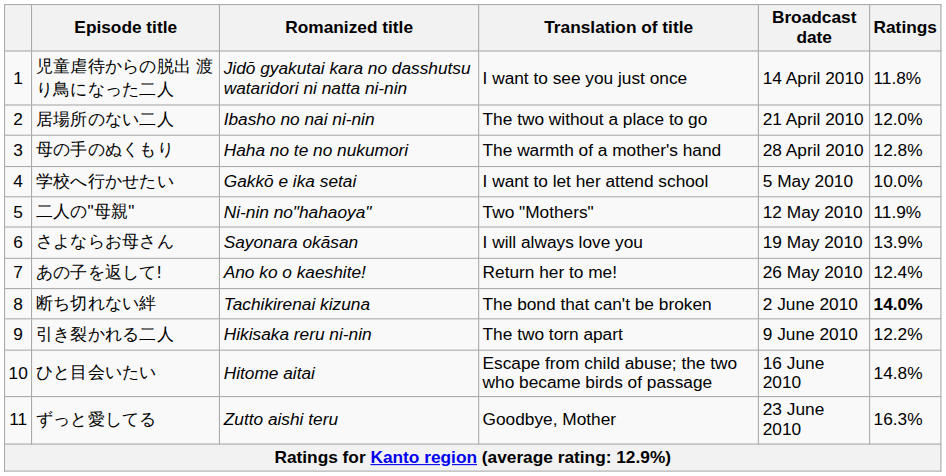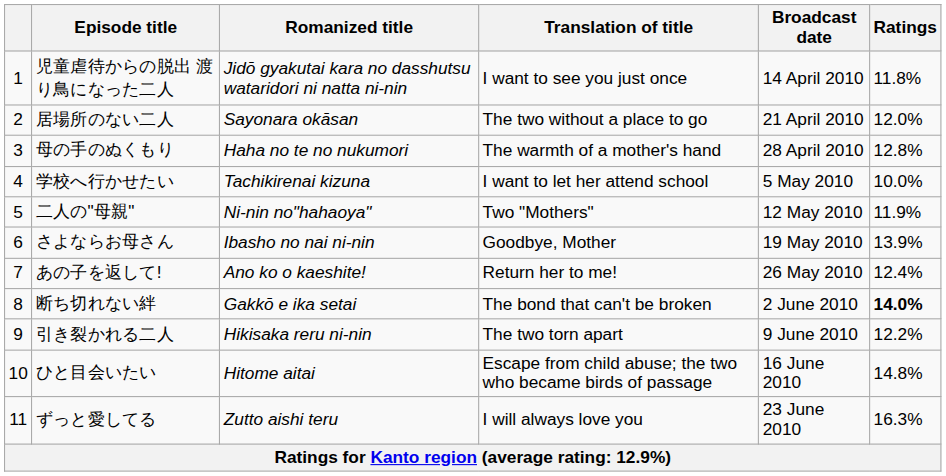居場所のない二人 | Romanized title: Ibasho no nai ni-nin -> Sayonara okāsan
学校へ行かせたい | Romanized title: Gakkō e ika setai -> Tachikirenai kizuna
さよならお母さん | Romanized title: Sayonara okāsan -> Ibasho no nai ni-nin
さよならお母さん | Translation of title: I will always love you -> Goodbye, Mother
断ち切れない絆 | Romanized title: Tachikirenai kizuna -> Gakkō e ika setai
ずっと愛してる | Translation of title: Goodbye, Mother -> I will always love you
